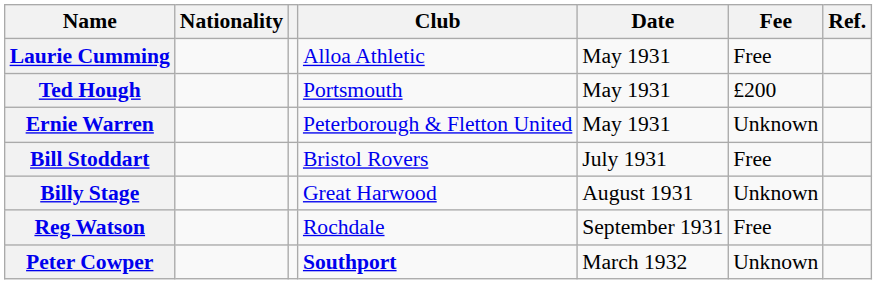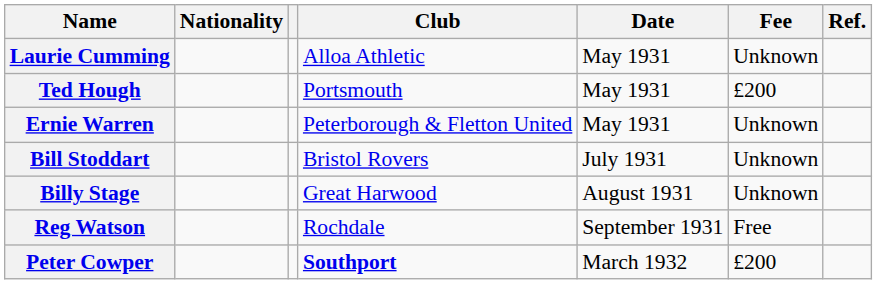Laurie Cumming | Fee: Free -> Unknown
Bill Stoddart | Fee: Free -> Unknown
Peter Cowper | Fee: Unknown -> £200
